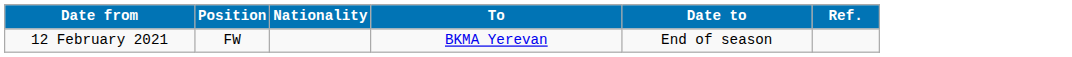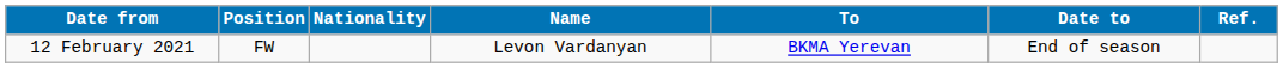+ column: Name | Levon Vardanyan
